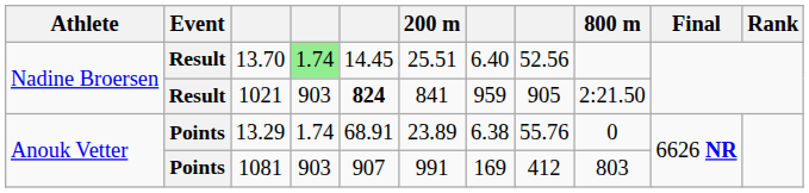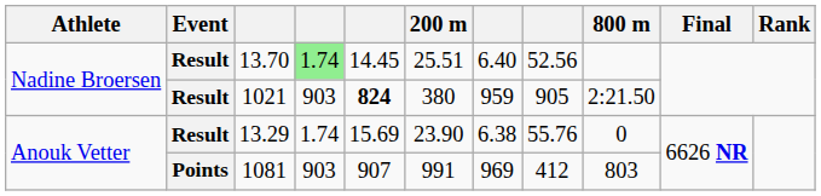1021 | 200 m: 841 -> 380
13.29 | Event: Points -> Result
13.29 | column 5: 68.91 -> 15.69
13.29 | 200 m: 23.89 -> 23.90
1081 | column 7: 169 -> 969
